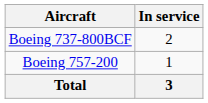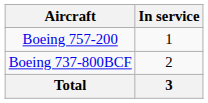rows swapped: Boeing 737-800BCF <-> Boeing 757-200
